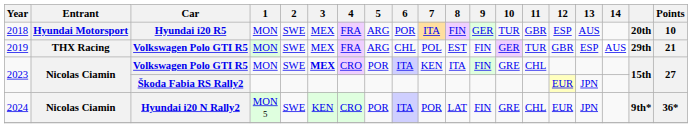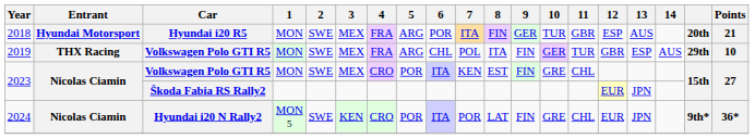2018 | Points: 10 -> 21
2019 | 8: EST -> ITA
2019 | Points: 21 -> 10
2023 / Volkswagen Polo GTI R5 | 3: bold -> normal
2023 / Volkswagen Polo GTI R5 | 8: ITA -> EST
